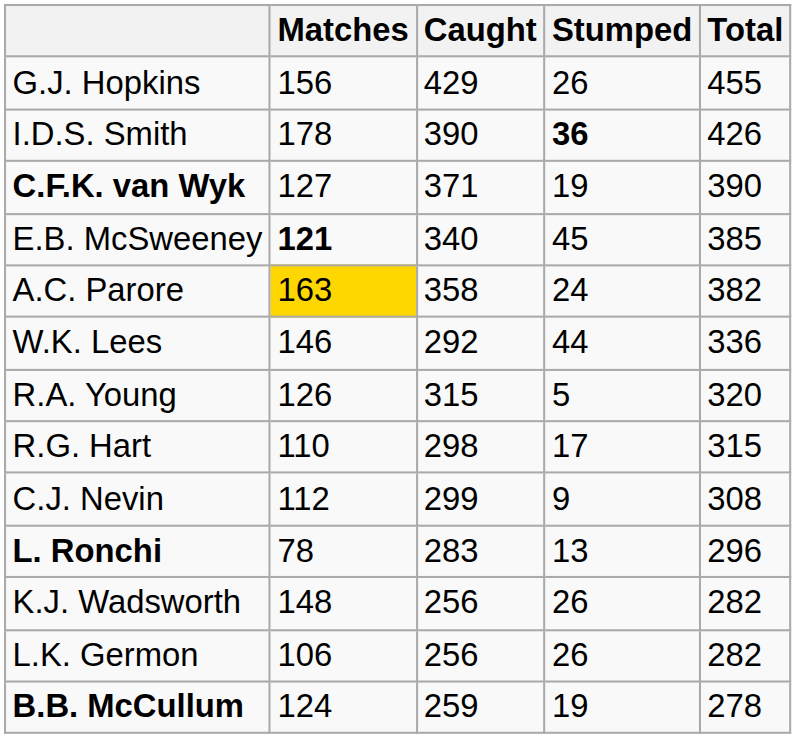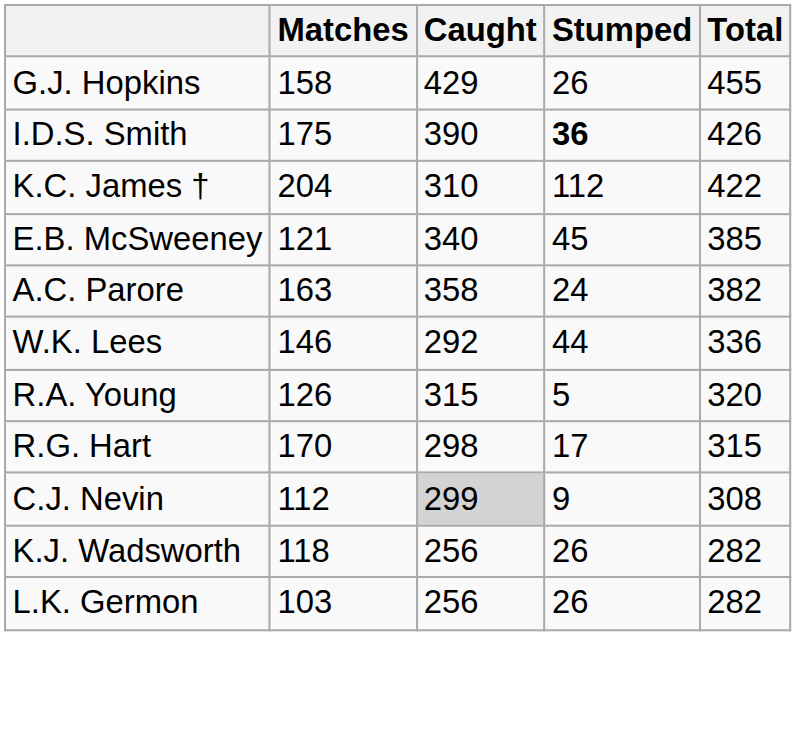G.J. Hopkins | Matches: 156 -> 158
I.D.S. Smith | Matches: 178 -> 175
+ row: K.C. James † | 204 | 310 | 112 | 422
- row: C.F.K. van Wyk | 127 | 371 | 19 | 390
E.B. McSweeney | Matches: bold -> normal
A.C. Parore | Matches: gold background -> no background
R.G. Hart | Matches: 110 -> 170
C.J. Nevin | Caught: no background -> lightgrey background
- row: L. Ronchi | 78 | 283 | 13 | 296
K.J. Wadsworth | Matches: 148 -> 118
L.K. Germon | Matches: 106 -> 103
- row: B.B. McCullum | 124 | 259 | 19 | 278
